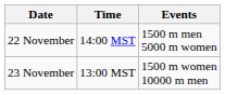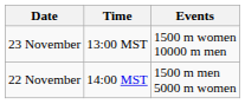rows swapped: 22 November <-> 23 November
